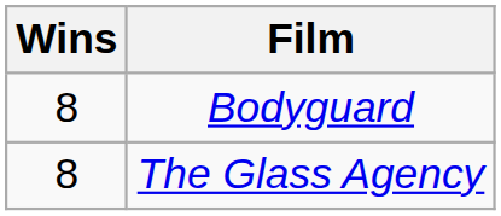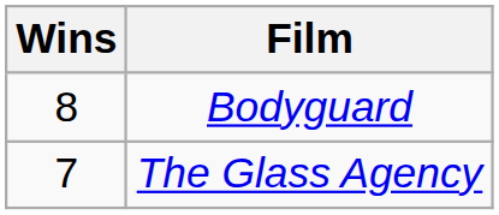The Glass Agency | Wins: 8 -> 7
